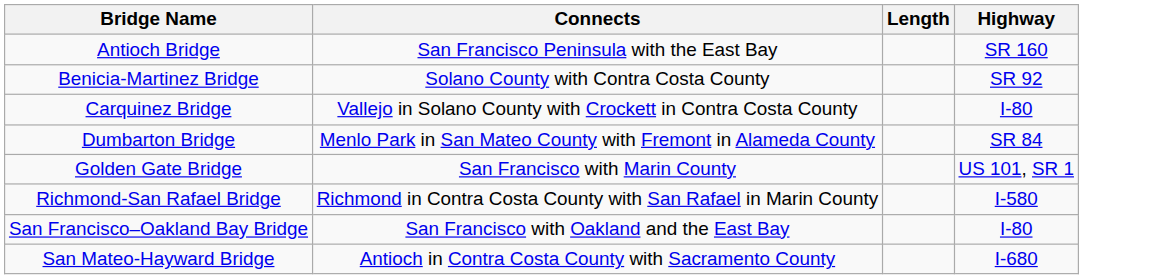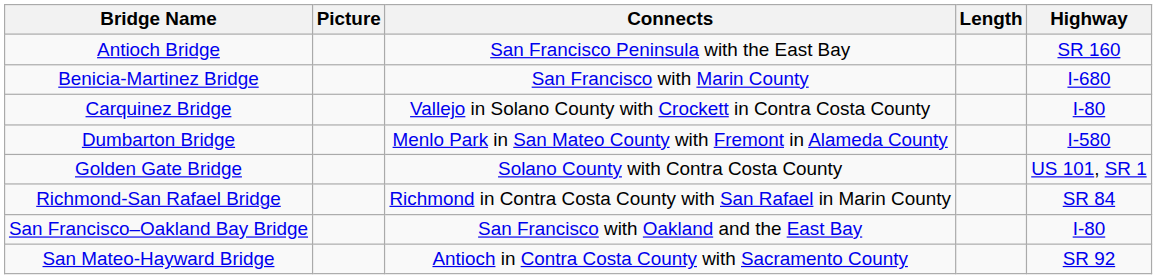+ column: Picture
Benicia-Martinez Bridge | Connects: Solano County with Contra Costa County -> San Francisco with Marin County
Benicia-Martinez Bridge | Highway: SR 92 -> I-680
Dumbarton Bridge | Highway: SR 84 -> I-580
Golden Gate Bridge | Connects: San Francisco with Marin County -> Solano County with Contra Costa County
Richmond-San Rafael Bridge | Highway: I-580 -> SR 84
San Mateo-Hayward Bridge | Highway: I-680 -> SR 92
